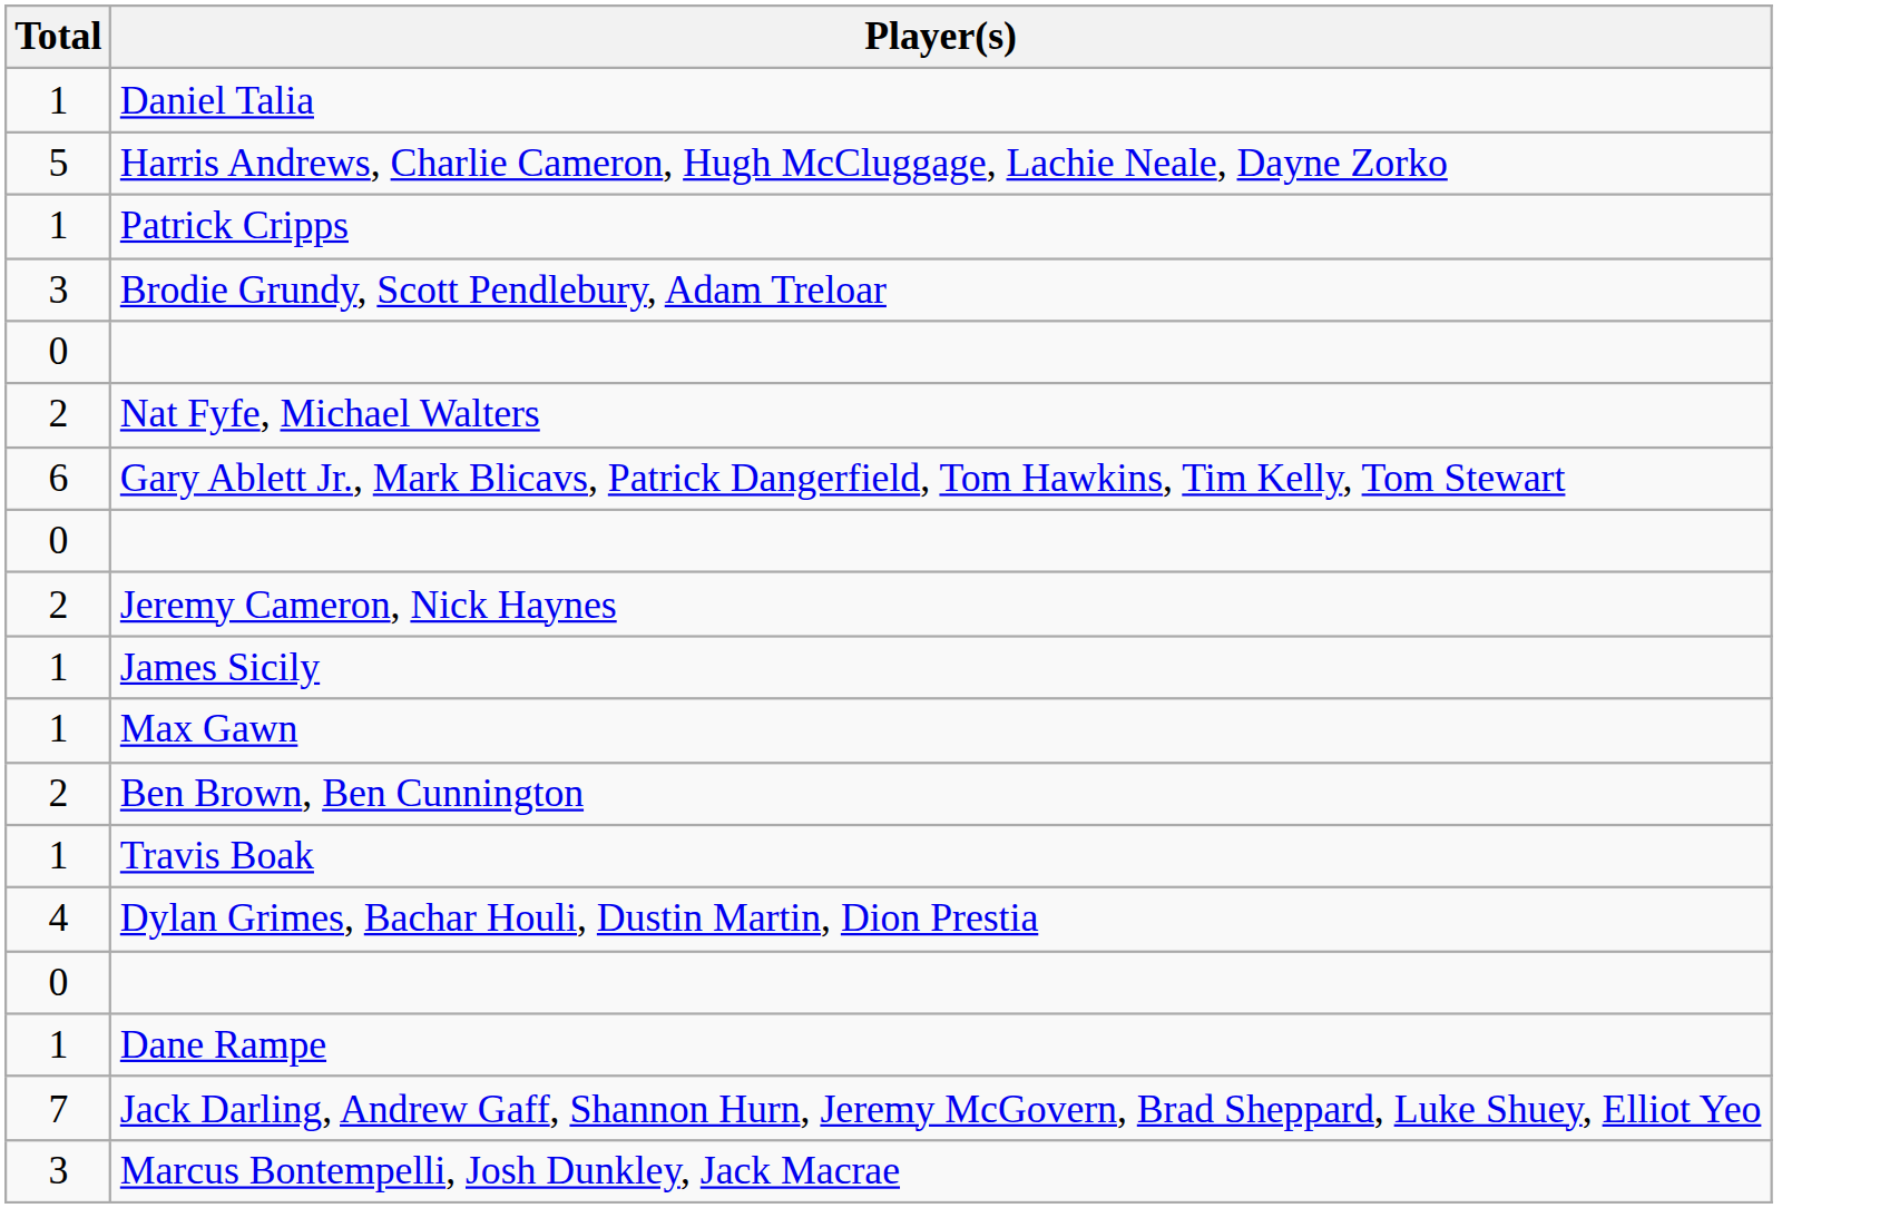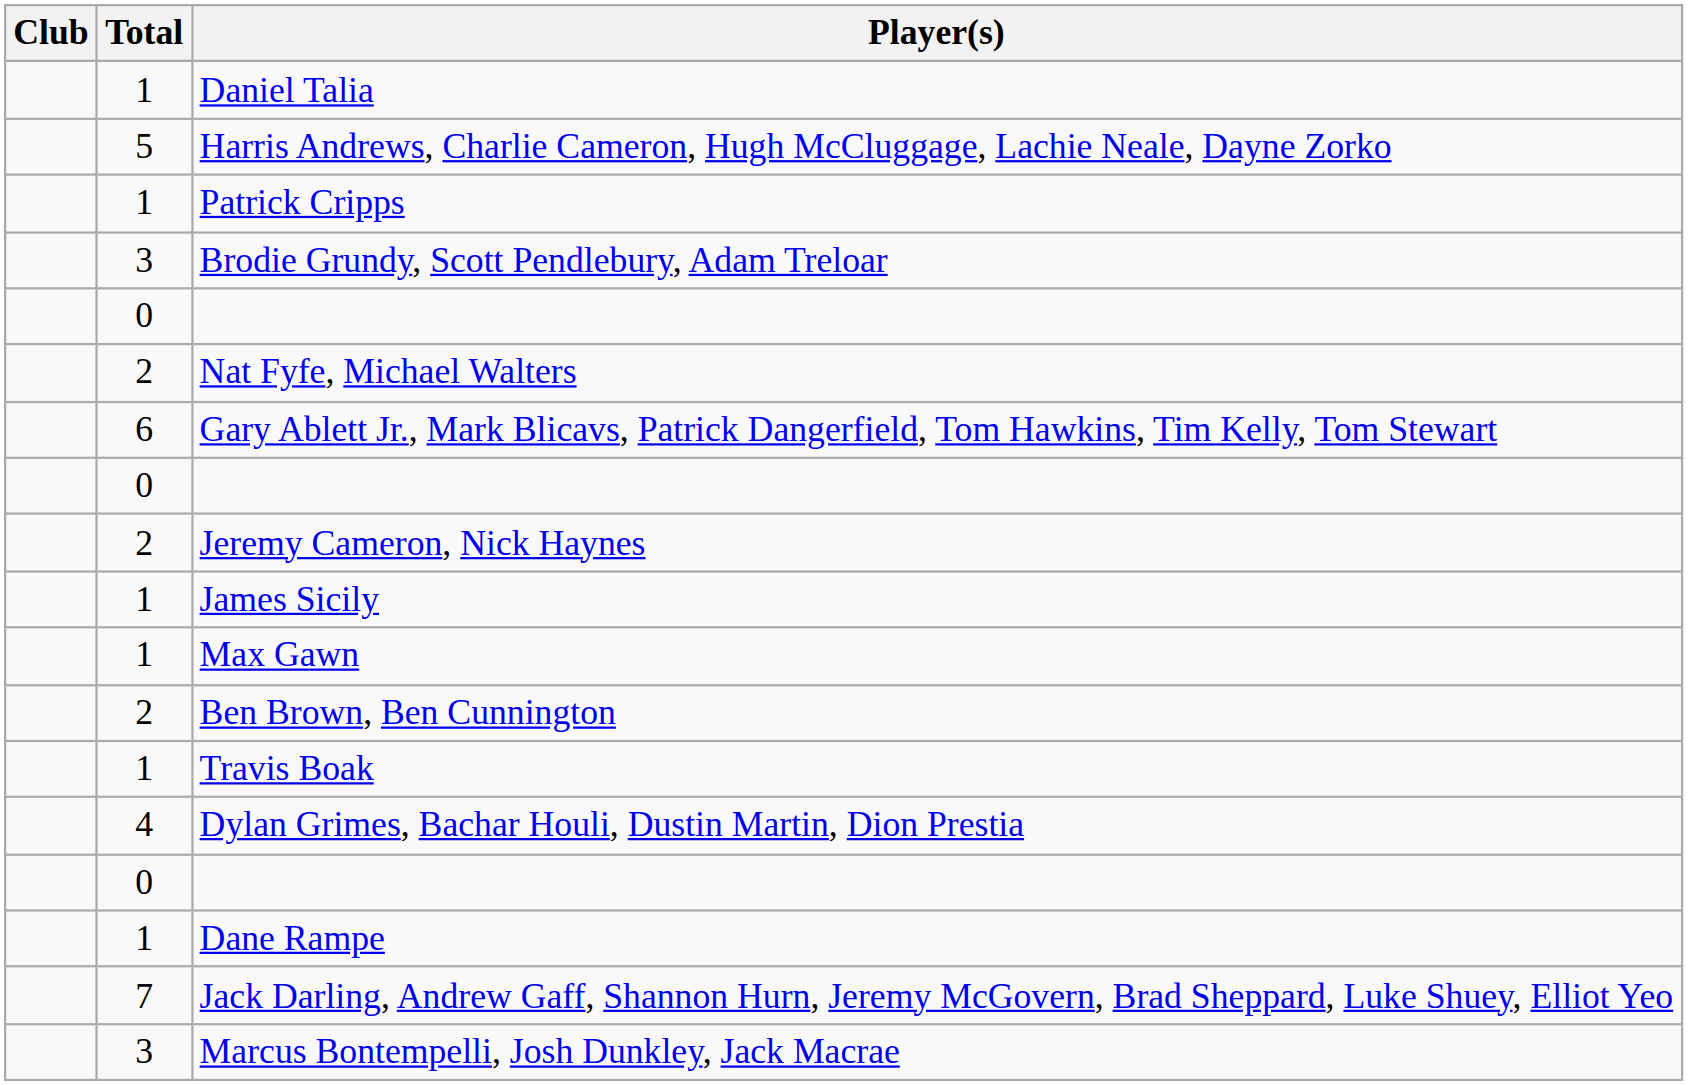+ column: Club
